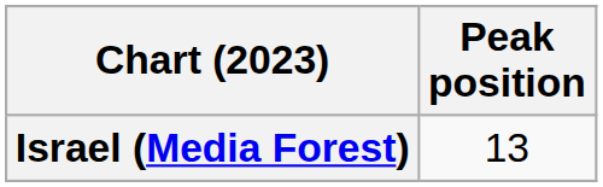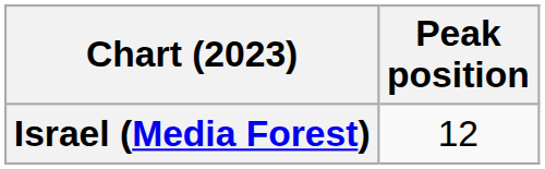Israel (Media Forest) | Peak position: 13 -> 12
